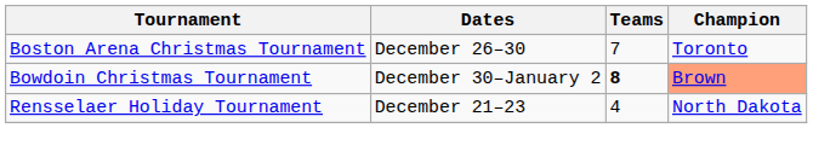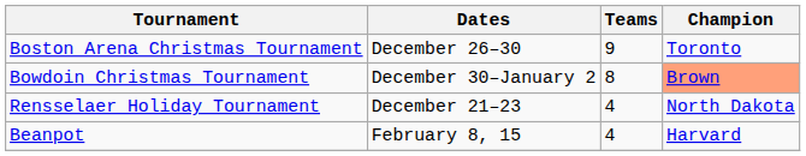Boston Arena Christmas Tournament | Teams: 7 -> 9
Bowdoin Christmas Tournament | Teams: bold -> normal
+ row: Beanpot | February 8, 15 | 4 | Harvard
